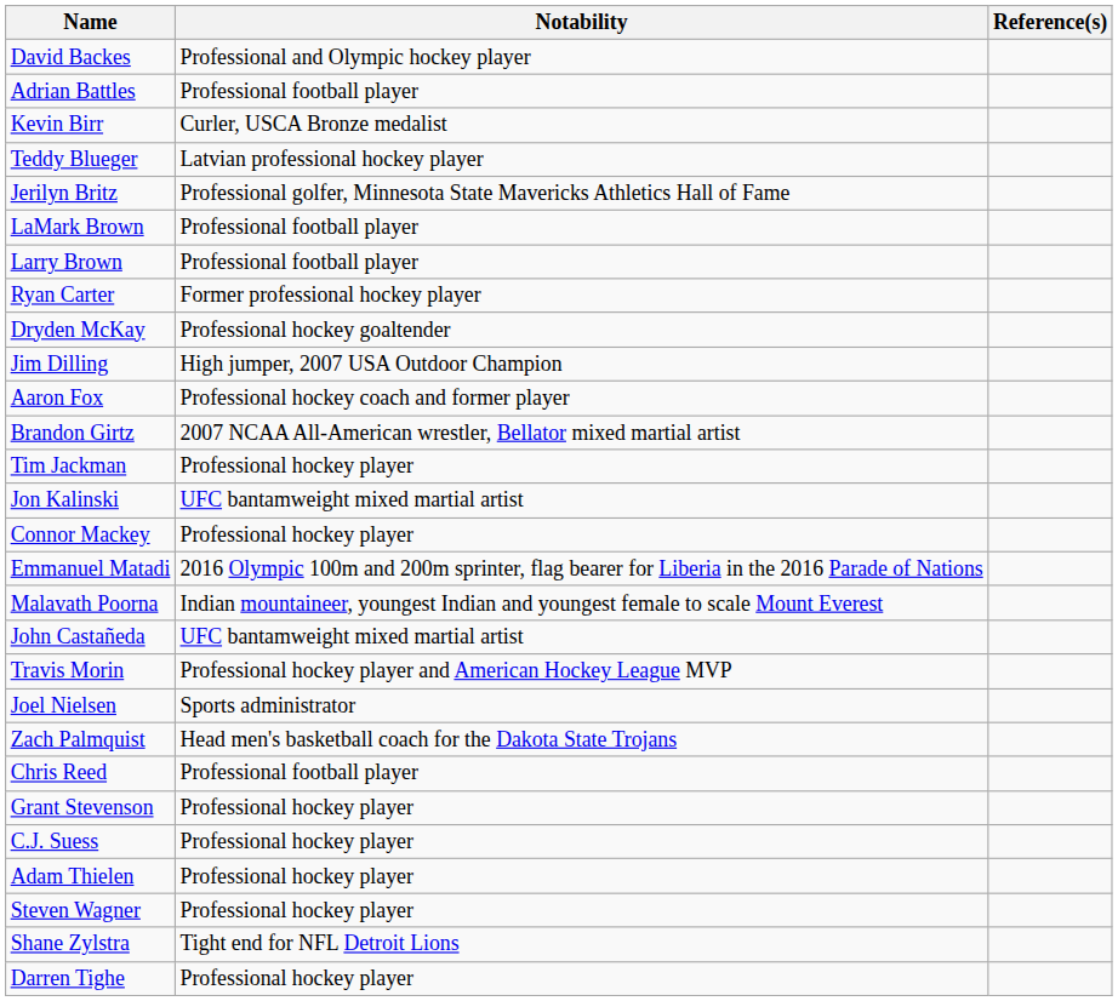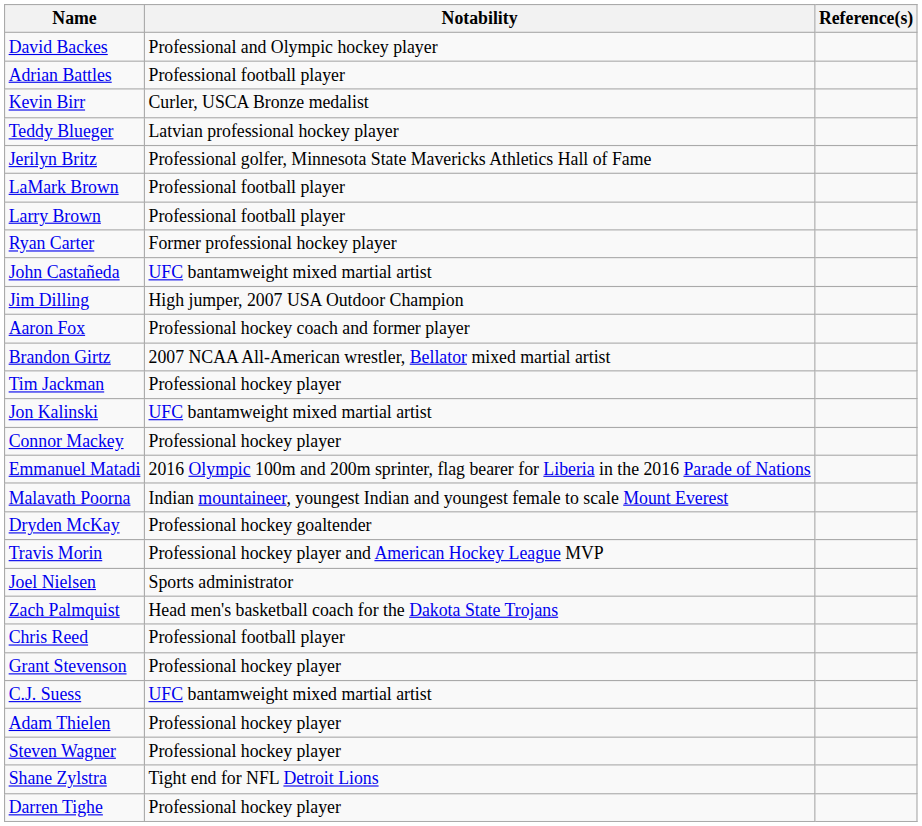rows swapped: John Castañeda <-> Dryden McKay
C.J. Suess | Notability: Professional hockey player -> UFC bantamweight mixed martial artist
